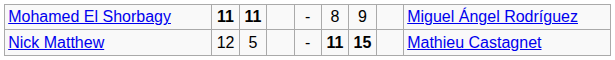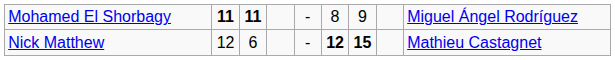Nick Matthew | column 3: 5 -> 6
Nick Matthew | column 6: 11 -> 12
